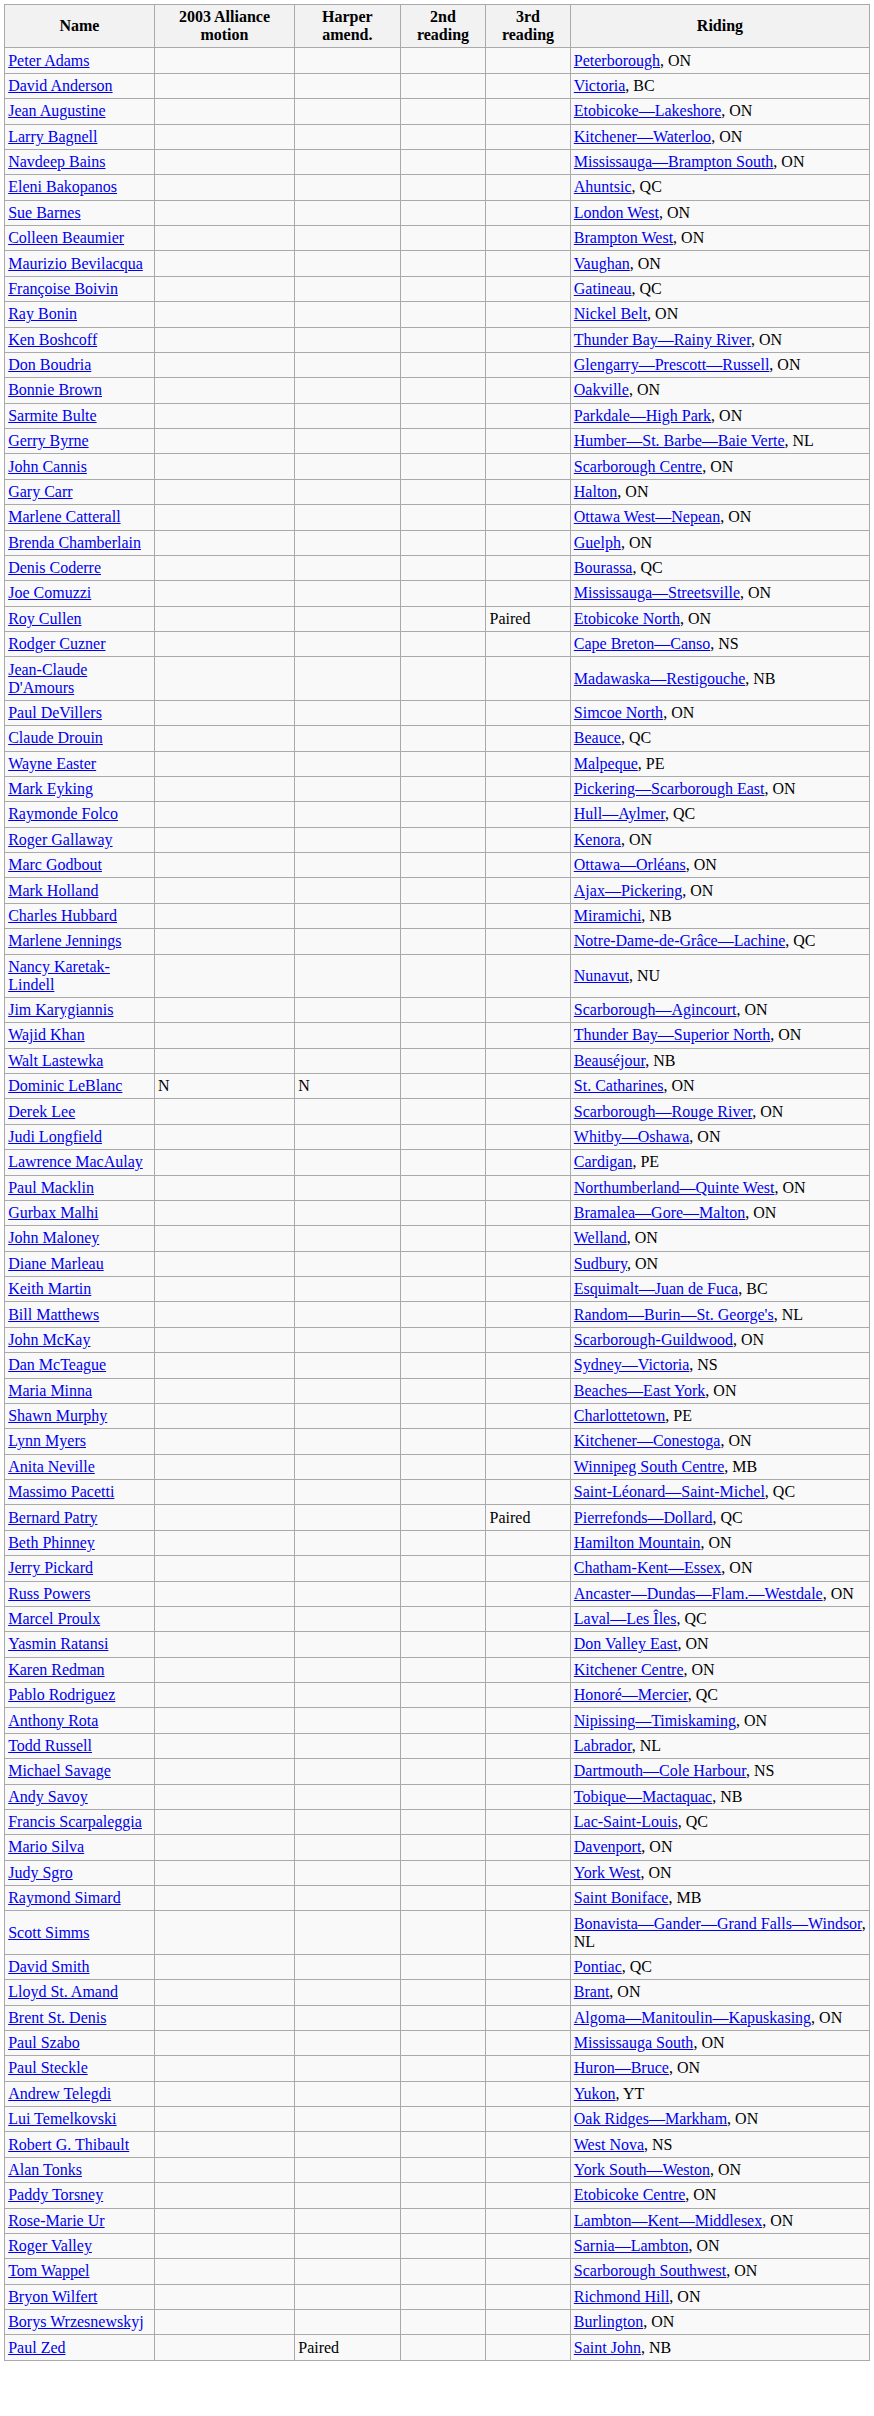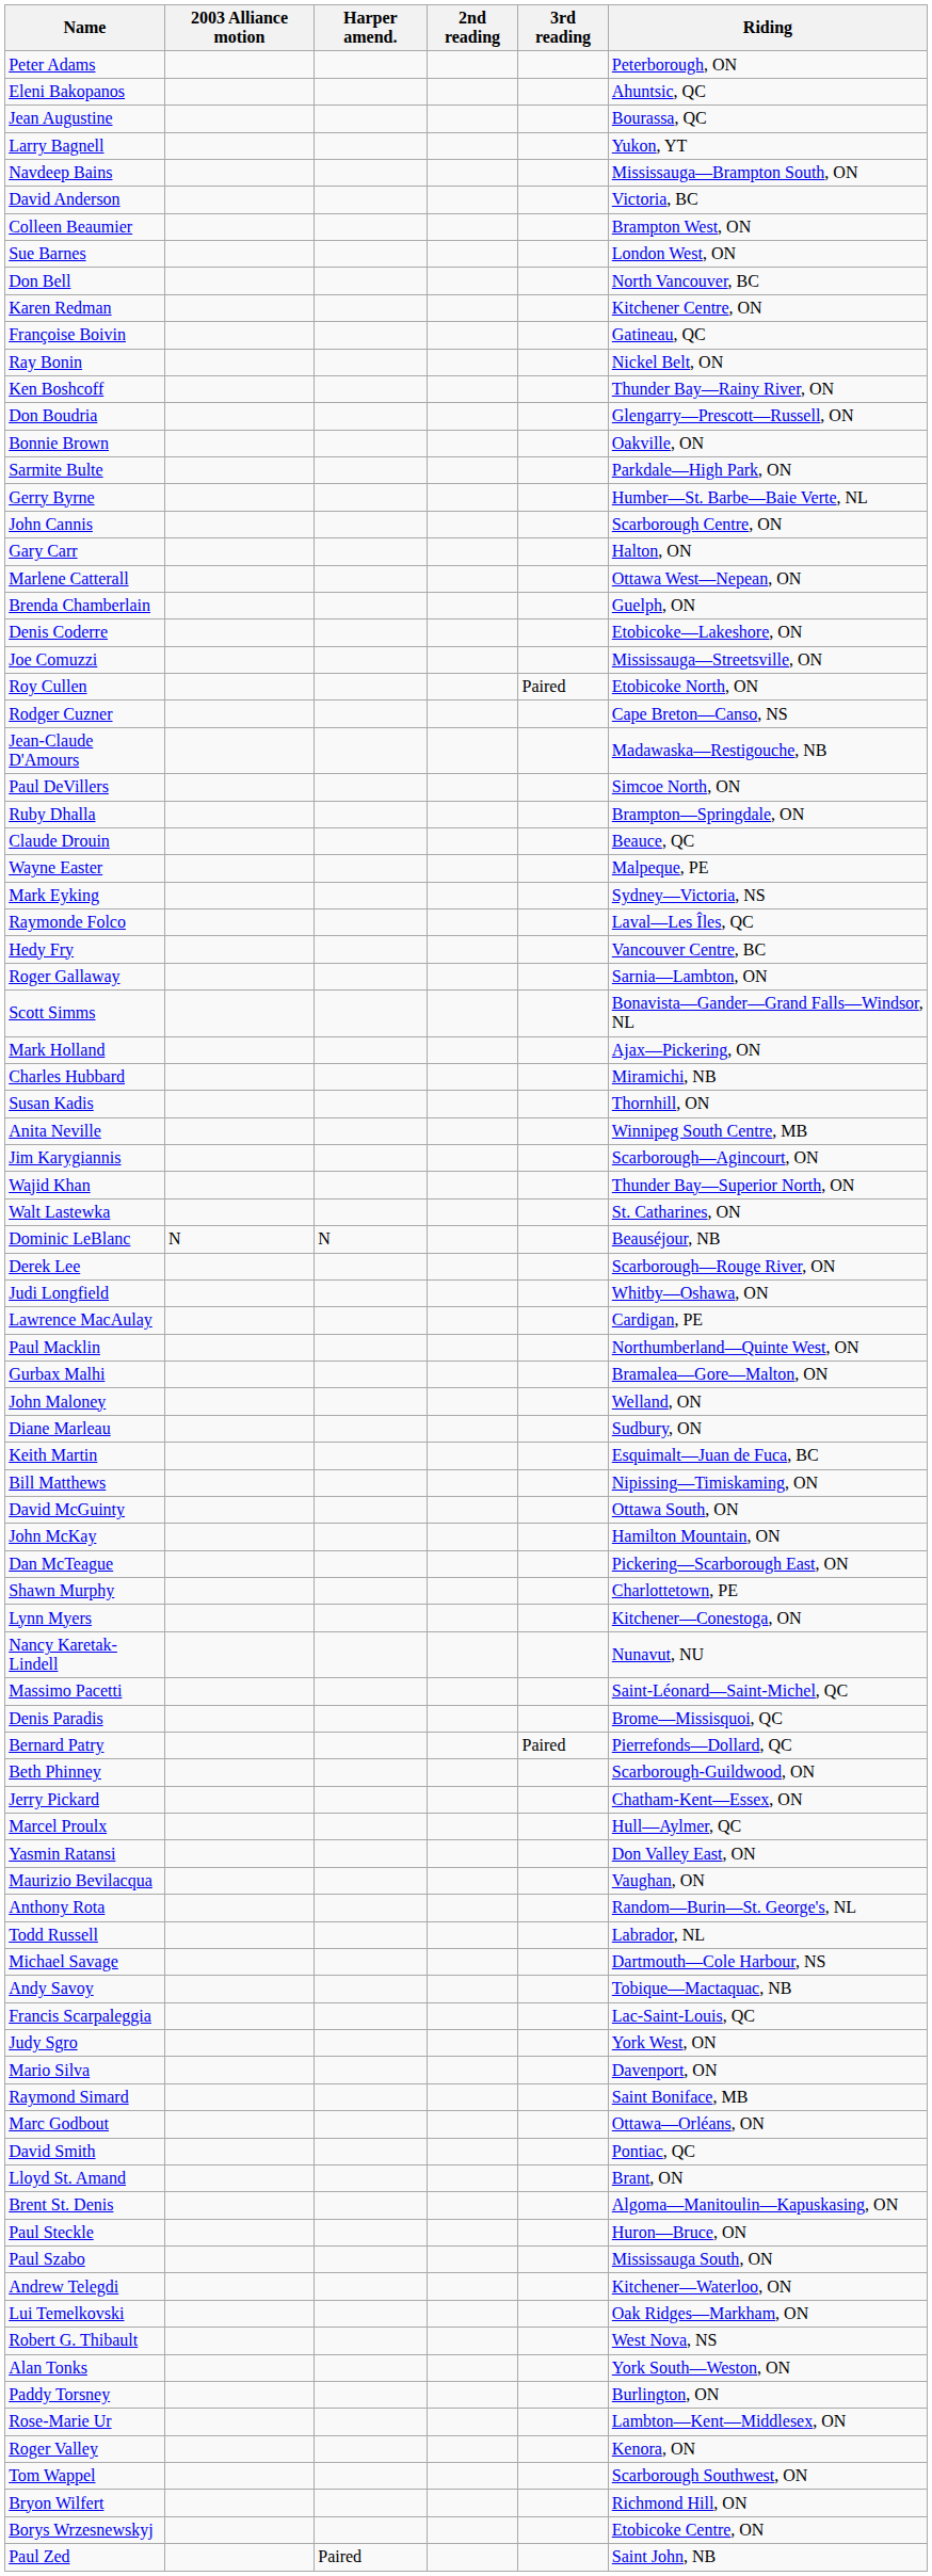rows swapped: David Anderson <-> Eleni Bakopanos
Jean Augustine | Riding: Etobicoke—Lakeshore, ON -> Bourassa, QC
Larry Bagnell | Riding: Kitchener—Waterloo, ON -> Yukon, YT
rows swapped: Sue Barnes <-> Colleen Beaumier
+ row: Don Bell | North Vancouver, BC
rows swapped: Maurizio Bevilacqua <-> Karen Redman
Denis Coderre | Riding: Bourassa, QC -> Etobicoke—Lakeshore, ON
+ row: Ruby Dhalla | Brampton—Springdale, ON
Mark Eyking | Riding: Pickering—Scarborough East, ON -> Sydney—Victoria, NS
Raymonde Folco | Riding: Hull—Aylmer, QC -> Laval—Les Îles, QC
+ row: Hedy Fry | Vancouver Centre, BC
Roger Gallaway | Riding: Kenora, ON -> Sarnia—Lambton, ON
rows swapped: Marc Godbout <-> Scott Simms
- row: Marlene Jennings | Notre-Dame-de-Grâce—Lachine, QC
+ row: Susan Kadis | Thornhill, ON
rows swapped: Nancy Karetak-Lindell <-> Anita Neville
Walt Lastewka | Riding: Beauséjour, NB -> St. Catharines, ON
Dominic LeBlanc | Riding: St. Catharines, ON -> Beauséjour, NB
Bill Matthews | Riding: Random—Burin—St. George's, NL -> Nipissing—Timiskaming, ON
+ row: David McGuinty | Ottawa South, ON
John McKay | Riding: Scarborough-Guildwood, ON -> Hamilton Mountain, ON
Dan McTeague | Riding: Sydney—Victoria, NS -> Pickering—Scarborough East, ON
- row: Maria Minna | Beaches—East York, ON
+ row: Denis Paradis | Brome—Missisquoi, QC
Beth Phinney | Riding: Hamilton Mountain, ON -> Scarborough-Guildwood, ON
- row: Russ Powers | Ancaster—Dundas—Flam.—Westdale, ON
Marcel Proulx | Riding: Laval—Les Îles, QC -> Hull—Aylmer, QC
- row: Pablo Rodriguez | Honoré—Mercier, QC
Anthony Rota | Riding: Nipissing—Timiskaming, ON -> Random—Burin—St. George's, NL
rows swapped: Judy Sgro <-> Mario Silva
rows swapped: Paul Steckle <-> Paul Szabo
Andrew Telegdi | Riding: Yukon, YT -> Kitchener—Waterloo, ON
Paddy Torsney | Riding: Etobicoke Centre, ON -> Burlington, ON
Roger Valley | Riding: Sarnia—Lambton, ON -> Kenora, ON
Borys Wrzesnewskyj | Riding: Burlington, ON -> Etobicoke Centre, ON
